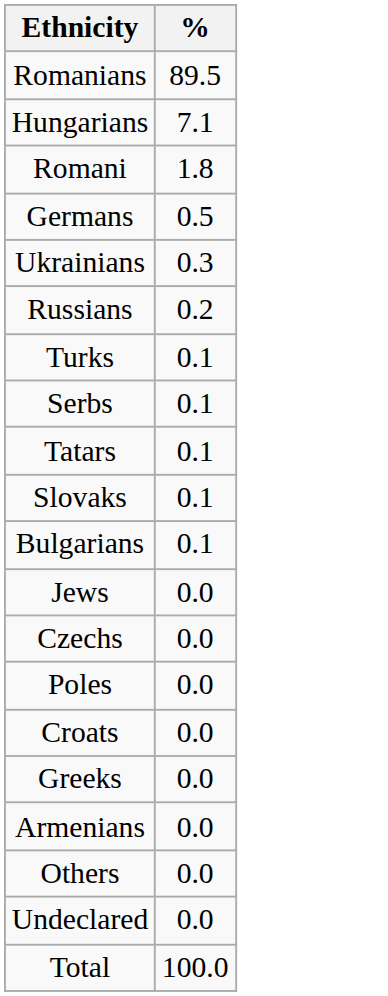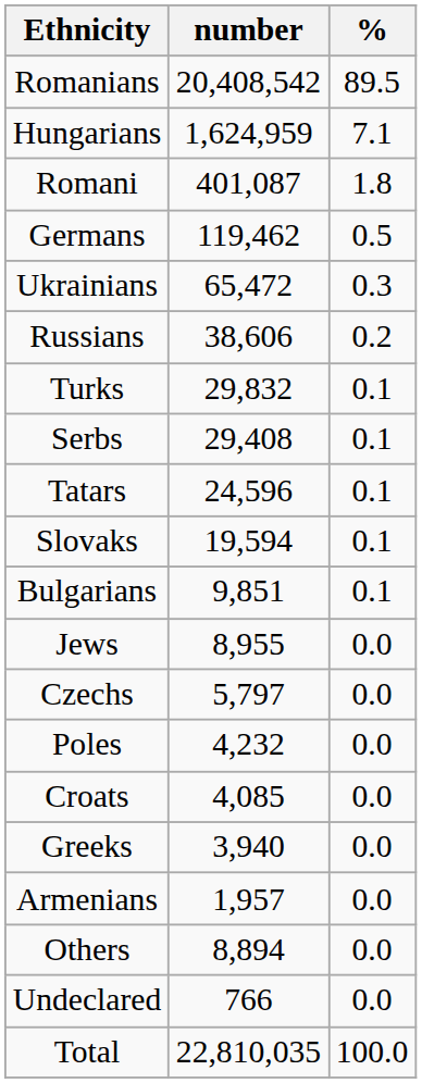+ column: number | 20,408,542 | 1,624,959 | 401,087 | 119,462 | 65,472 | 38,606 | 29,832 | 29,408 | 24,596 | 19,594 | 9,851 | 8,955 | 5,797 | 4,232 | 4,085 | 3,940 | 1,957 | 8,894 | 766 | 22,810,035
